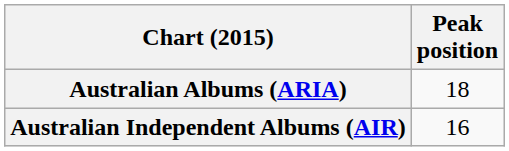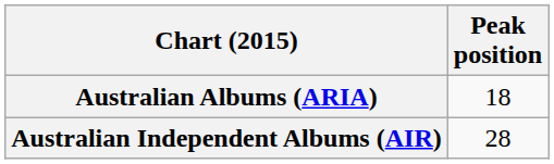Australian Independent Albums (AIR) | Peak position: 16 -> 28
